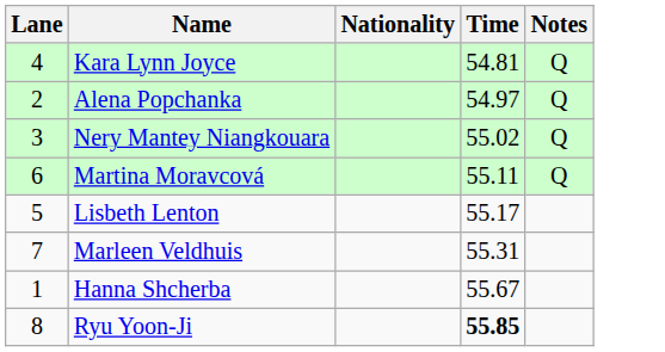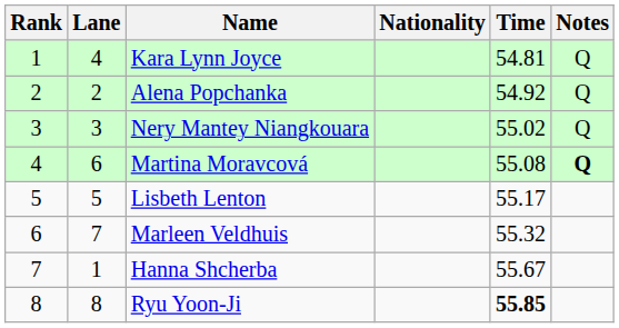+ column: Rank | 1 | 2 | 3 | 4 | 5 | 6 | 7 | 8
Alena Popchanka | Time: 54.97 -> 54.92
Martina Moravcová | Time: 55.11 -> 55.08
Martina Moravcová | Notes: normal -> bold
Marleen Veldhuis | Time: 55.31 -> 55.32
